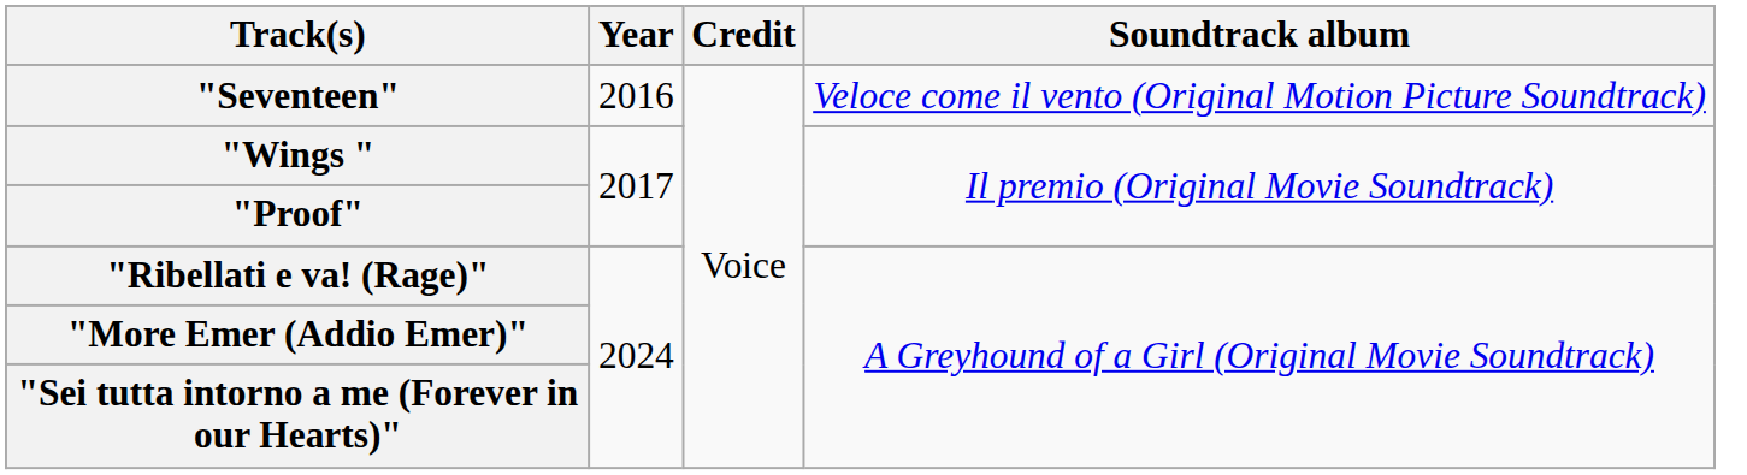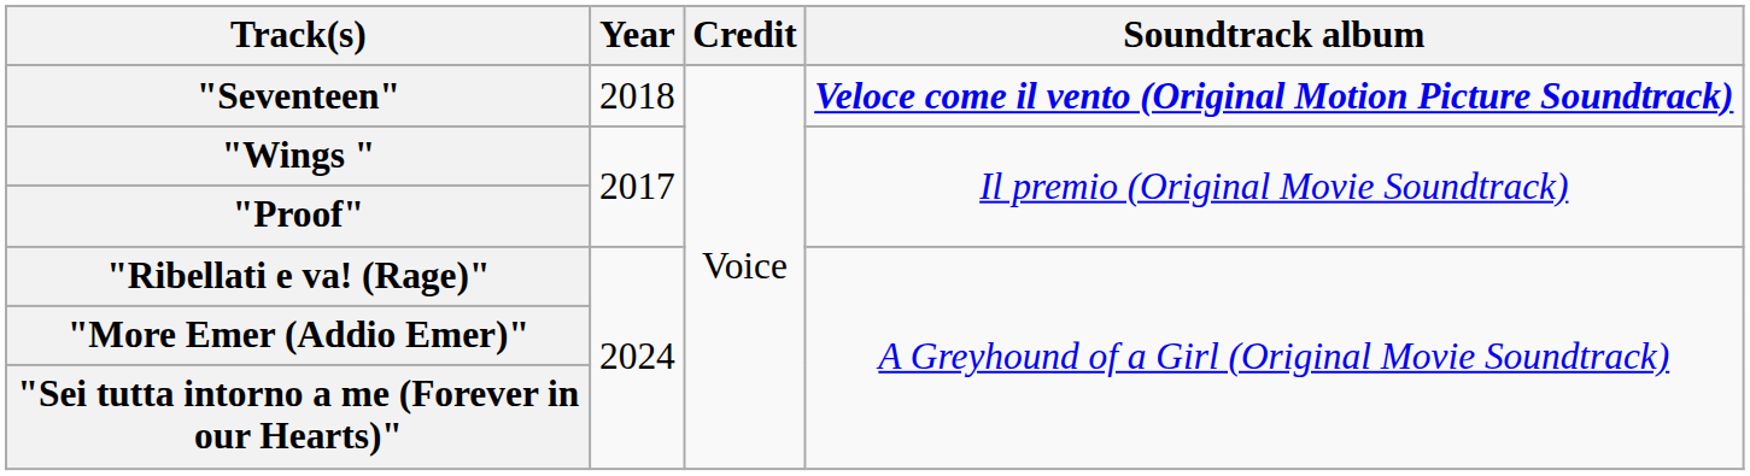"Seventeen" | Year: 2016 -> 2018
"Seventeen" | Soundtrack album: normal -> bold
